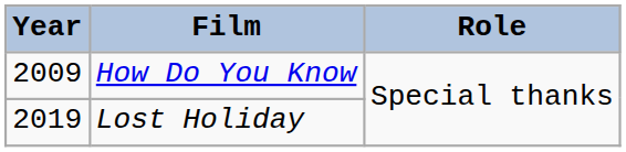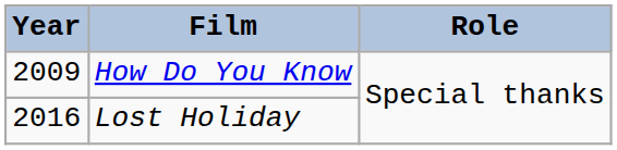Lost Holiday | Year: 2019 -> 2016
